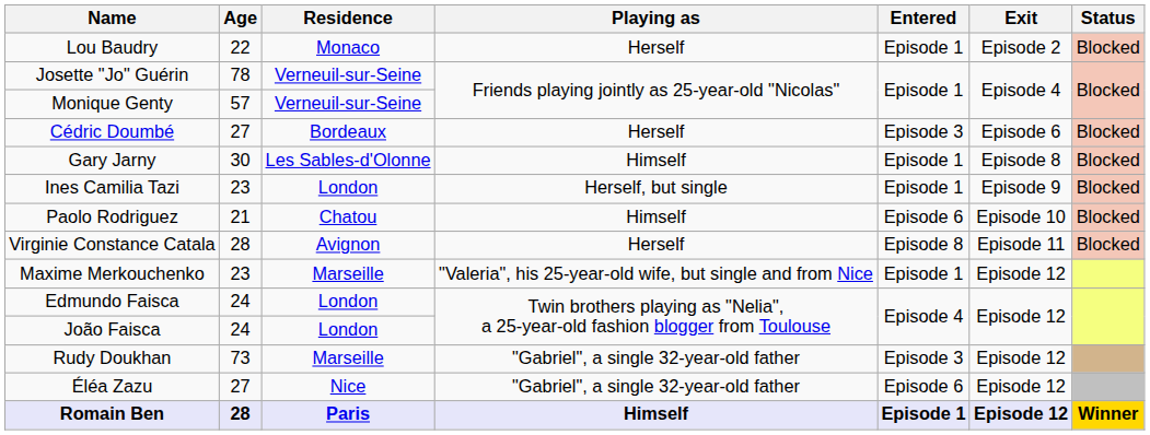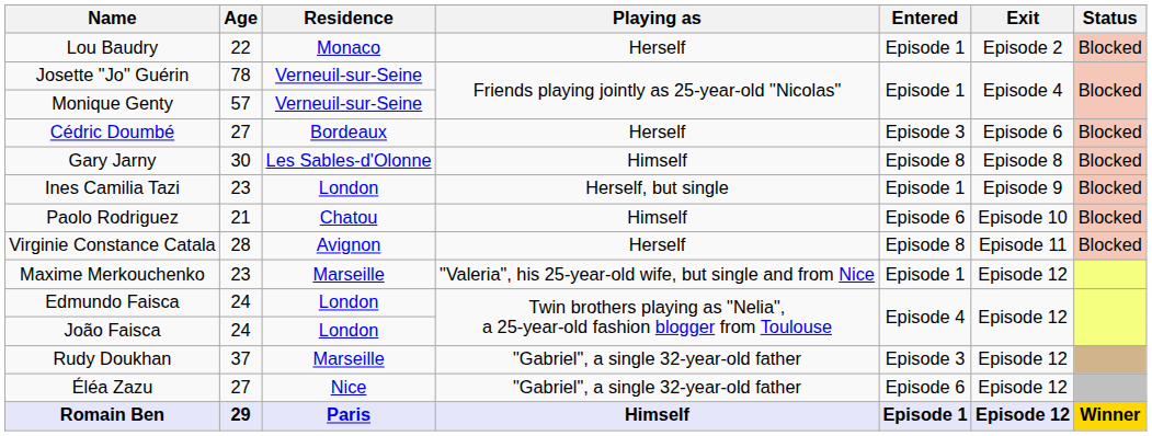Gary Jarny | Entered: Episode 1 -> Episode 8
Rudy Doukhan | Age: 73 -> 37
Romain Ben | Age: 28 -> 29
